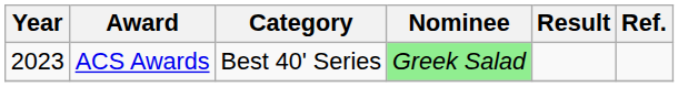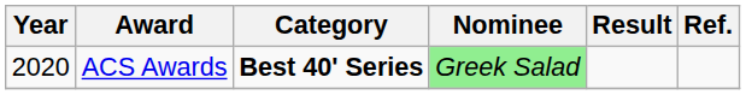ACS Awards | Year: 2023 -> 2020
ACS Awards | Category: normal -> bold
